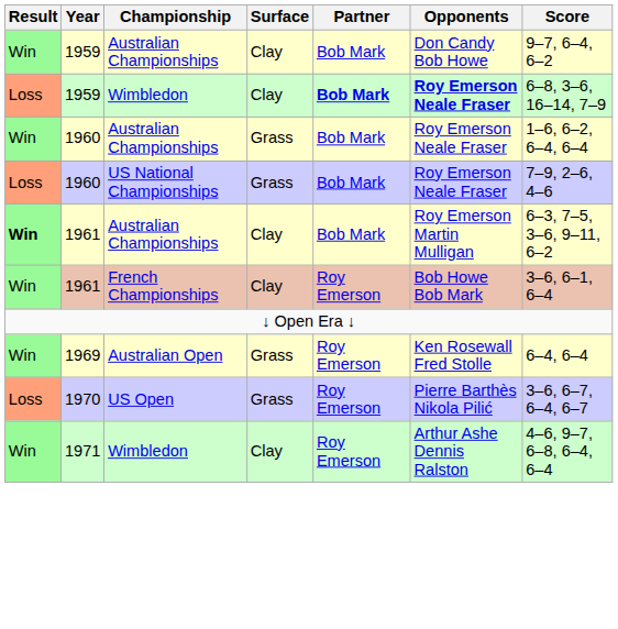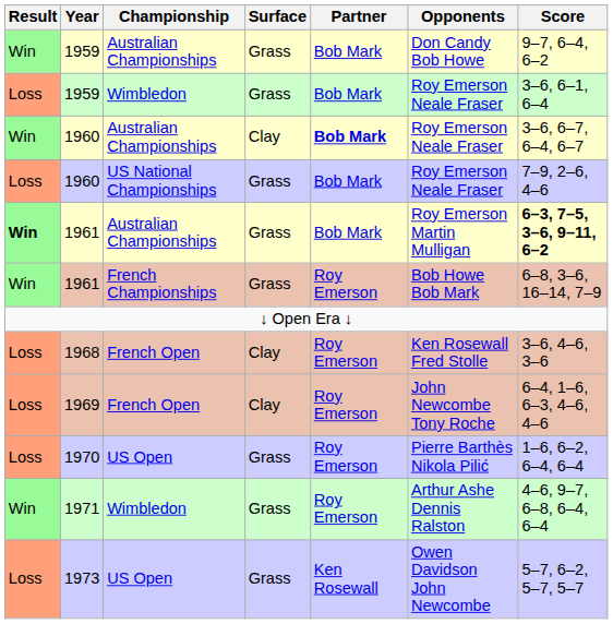1959 / Australian Championships | Surface: Clay -> Grass
1959 / Wimbledon | Surface: Clay -> Grass
1959 / Wimbledon | Partner: bold -> normal
1959 / Wimbledon | Opponents: bold -> normal
1959 / Wimbledon | Score: 6–8, 3–6, 16–14, 7–9 -> 3–6, 6–1, 6–4
1960 / Australian Championships | Surface: Grass -> Clay
1960 / Australian Championships | Partner: normal -> bold
1960 / Australian Championships | Score: 1–6, 6–2, 6–4, 6–4 -> 3–6, 6–7, 6–4, 6–7
1961 / Australian Championships | Surface: Clay -> Grass
1961 / Australian Championships | Score: normal -> bold
1961 / French Championships | Surface: Clay -> Grass
1961 / French Championships | Score: 3–6, 6–1, 6–4 -> 6–8, 3–6, 16–14, 7–9
+ row: Loss | 1968 | French Open | Clay | Roy Emerson | Ken Rosewall Fred Stolle | 3–6, 4–6, 3–6
- row: Win | 1969 | Australian Open | Grass | Roy Emerson | Ken Rosewall Fred Stolle | 6–4, 6–4
+ row: Loss | 1969 | French Open | Clay | Roy Emerson | John Newcombe Tony Roche | 6–4, 1–6, 6–3, 4–6, 4–6
1970 | Score: 3–6, 6–7, 6–4, 6–7 -> 1–6, 6–2, 6–4, 6–4
1971 | Surface: Clay -> Grass
+ row: Loss | 1973 | US Open | Grass | Ken Rosewall | Owen Davidson John Newcombe | 5–7, 6–2, 5–7, 5–7
